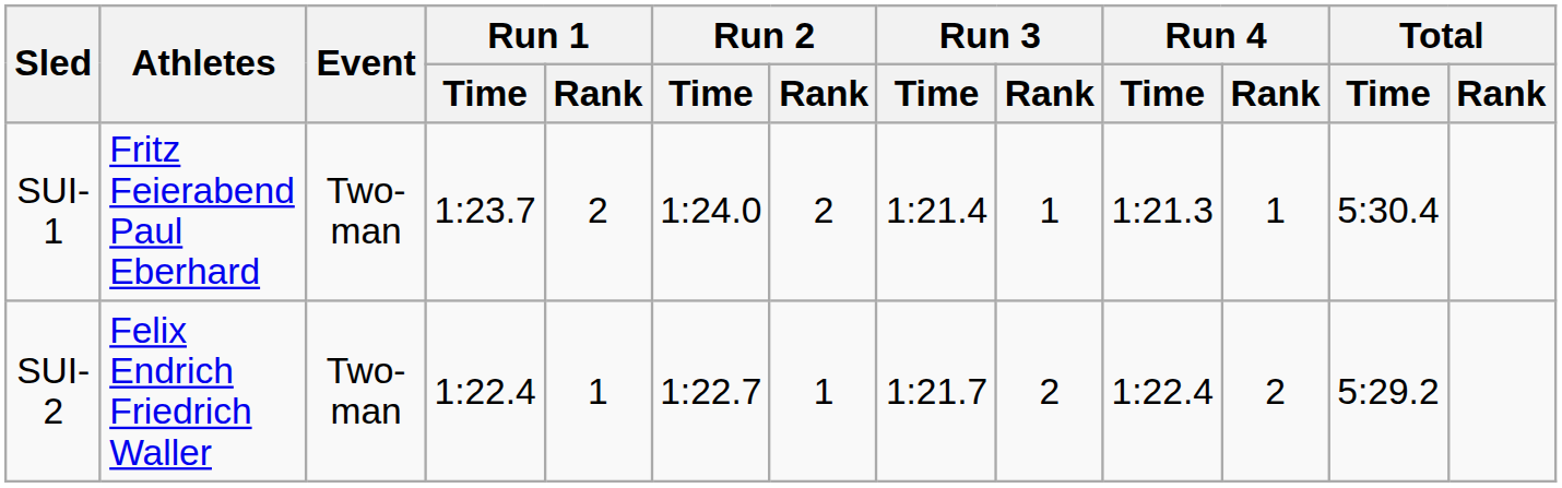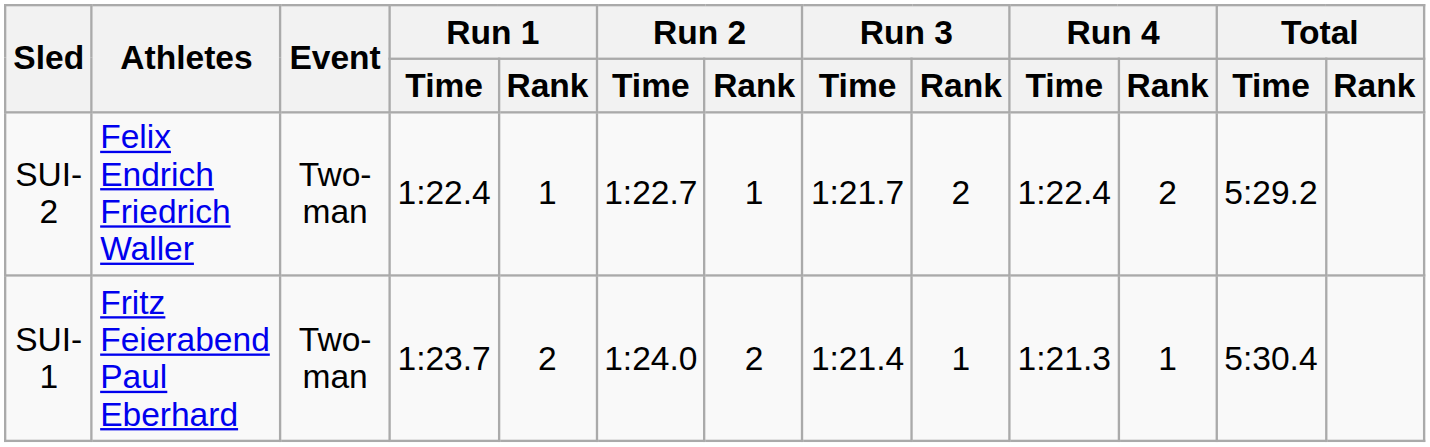rows swapped: SUI-1 <-> SUI-2
